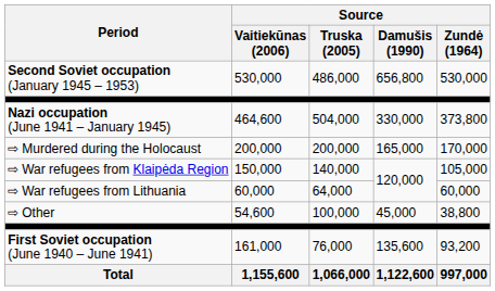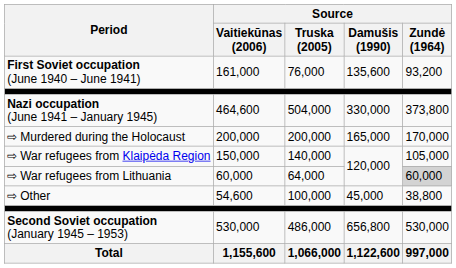rows swapped: First Soviet occupation (June 1940 – June 1941) <-> Second Soviet occupation (January 1945 – 1953)
⇨ War refugees from Lithuania | Source / Zundė (1964): no background -> lightgrey background
